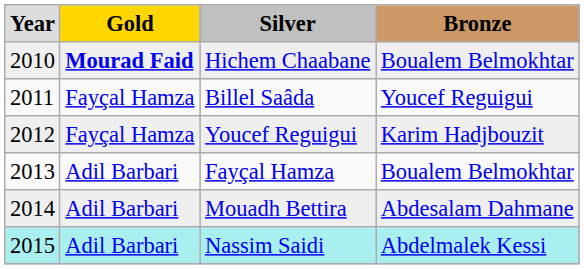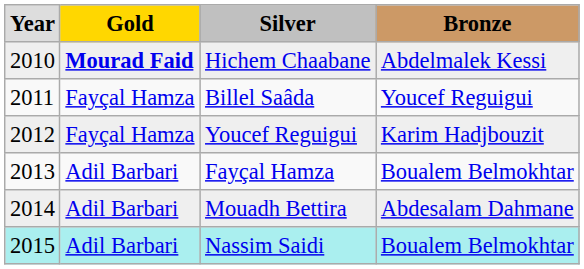Hichem Chaabane | column 4: Boualem Belmokhtar -> Abdelmalek Kessi
Nassim Saidi | column 4: Abdelmalek Kessi -> Boualem Belmokhtar
